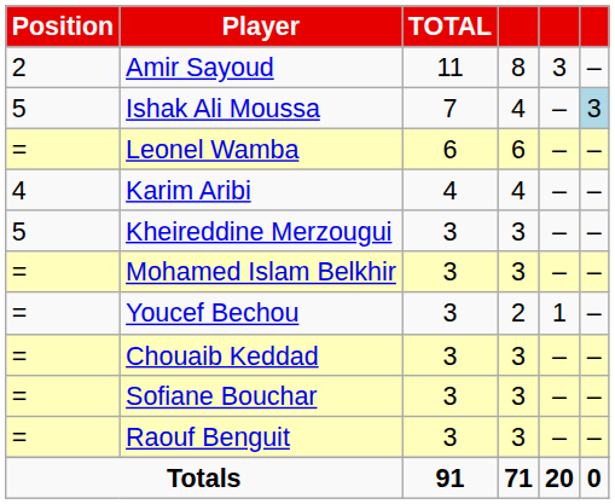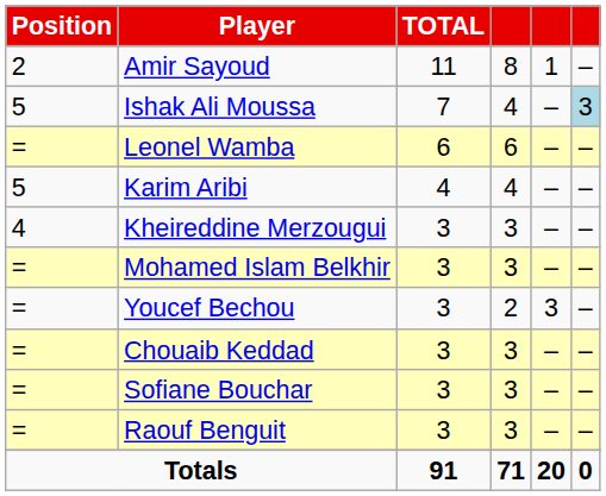Amir Sayoud | column 5: 3 -> 1
Karim Aribi | Position: 4 -> 5
Kheireddine Merzougui | Position: 5 -> 4
Youcef Bechou | column 5: 1 -> 3
